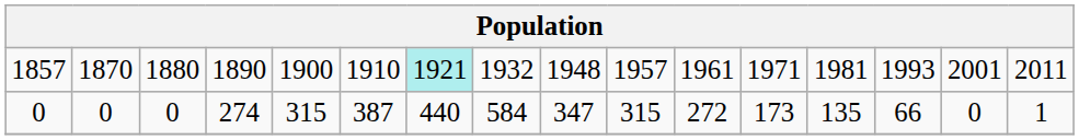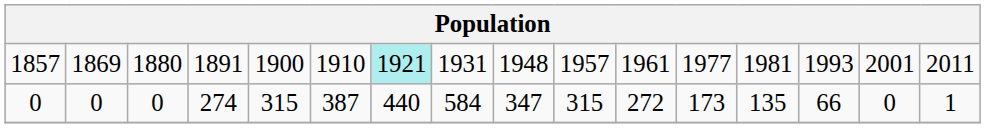1857 | column 2: 1870 -> 1869
1857 | column 4: 1890 -> 1891
1857 | column 8: 1932 -> 1931
1857 | column 12: 1971 -> 1977
